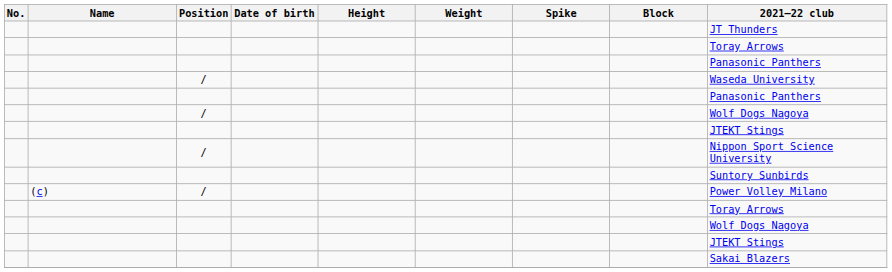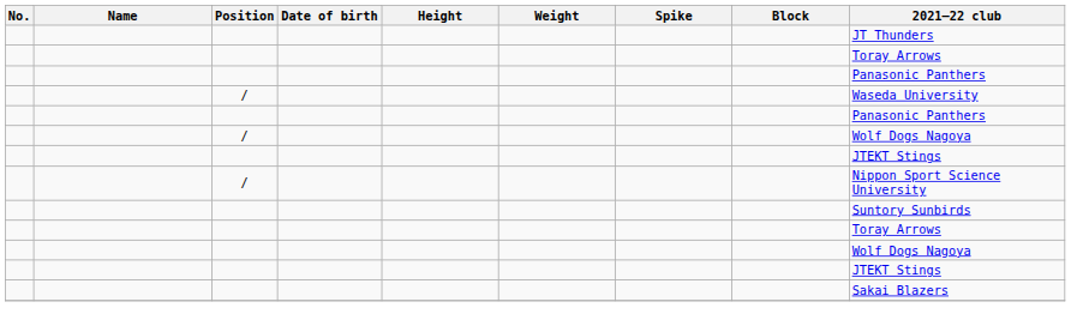- row: (c) | / | Power Volley Milano
